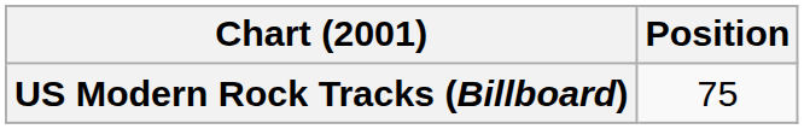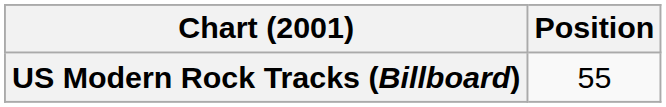US Modern Rock Tracks (Billboard) | Position: 75 -> 55
